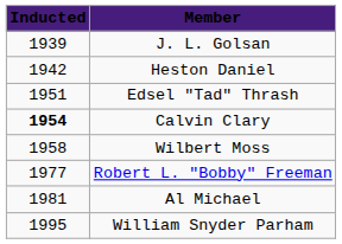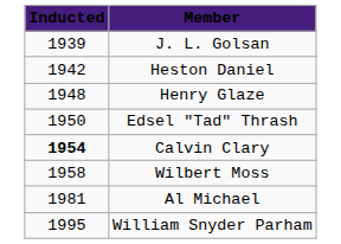+ row: 1948 | Henry Glaze
Edsel "Tad" Thrash | Inducted: 1951 -> 1950
- row: 1977 | Robert L. "Bobby" Freeman
